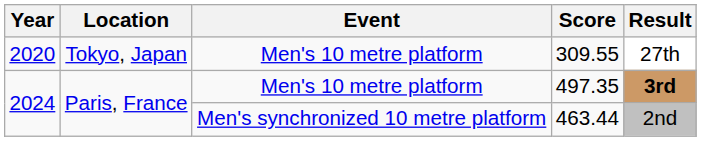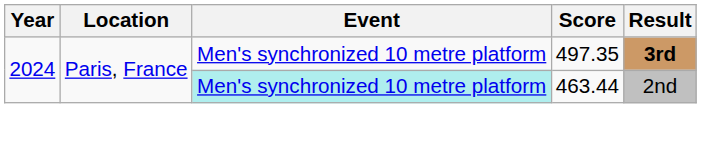- row: 2020 | Tokyo, Japan | Men's 10 metre platform | 309.55 | 27th
497.35 | Event: Men's 10 metre platform -> Men's synchronized 10 metre platform
463.44 | Event: no background -> paleturquoise background
